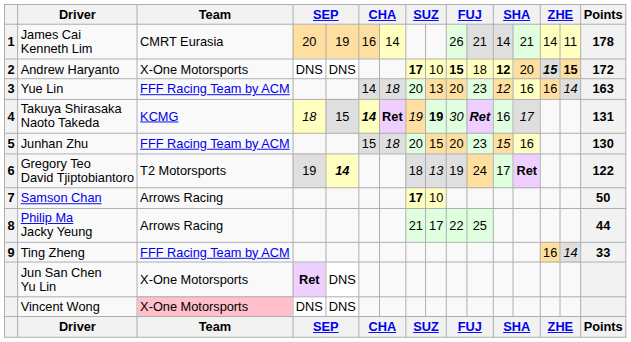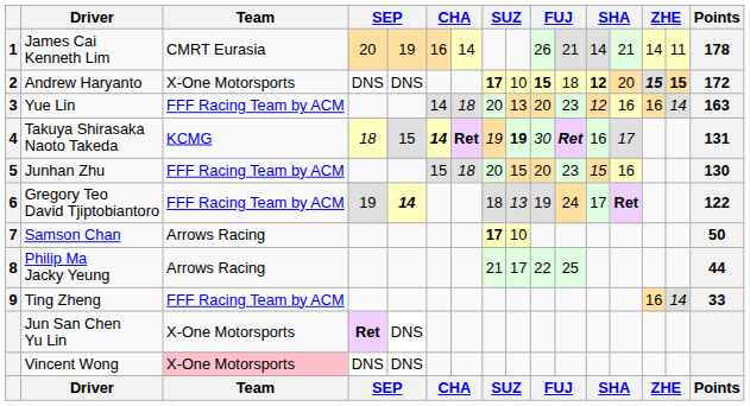Gregory Teo David Tjiptobiantoro | Team: T2 Motorsports -> FFF Racing Team by ACM
